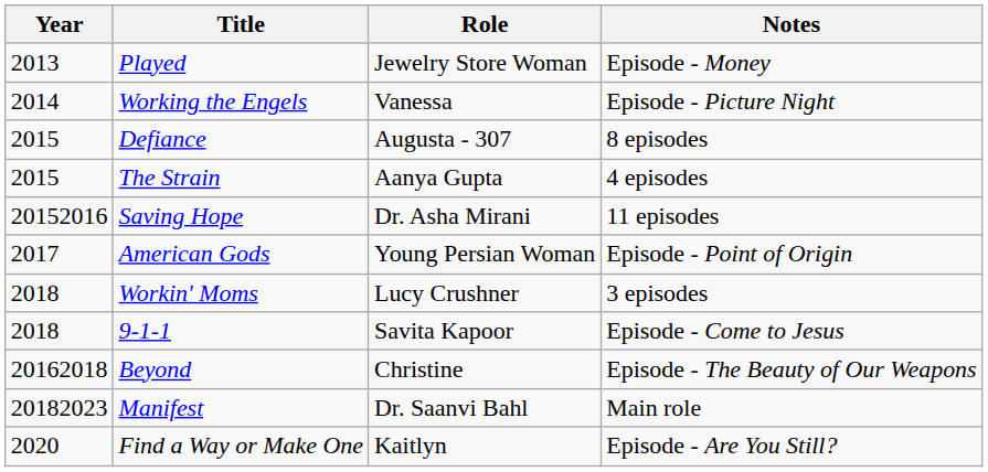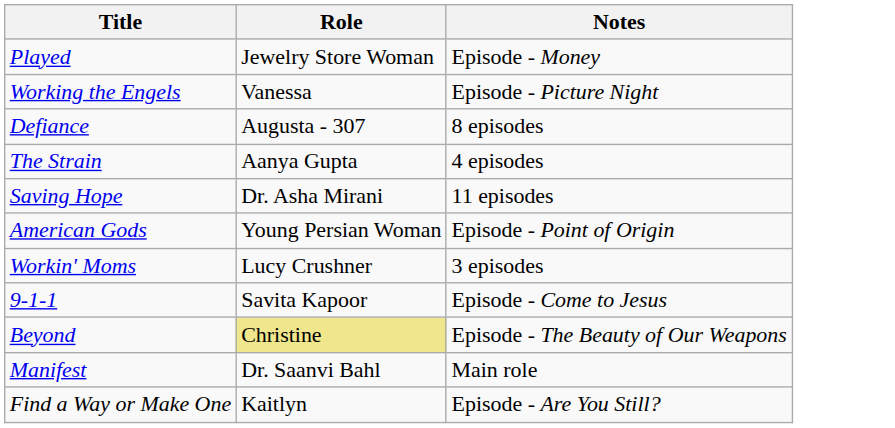- column: Year | 2013 | 2014 | 2015 | 2015 | 20152016 | 2017 | 2018 | 2018 | 20162018 | 20182023 | 2020
Beyond | Role: no background -> khaki background
